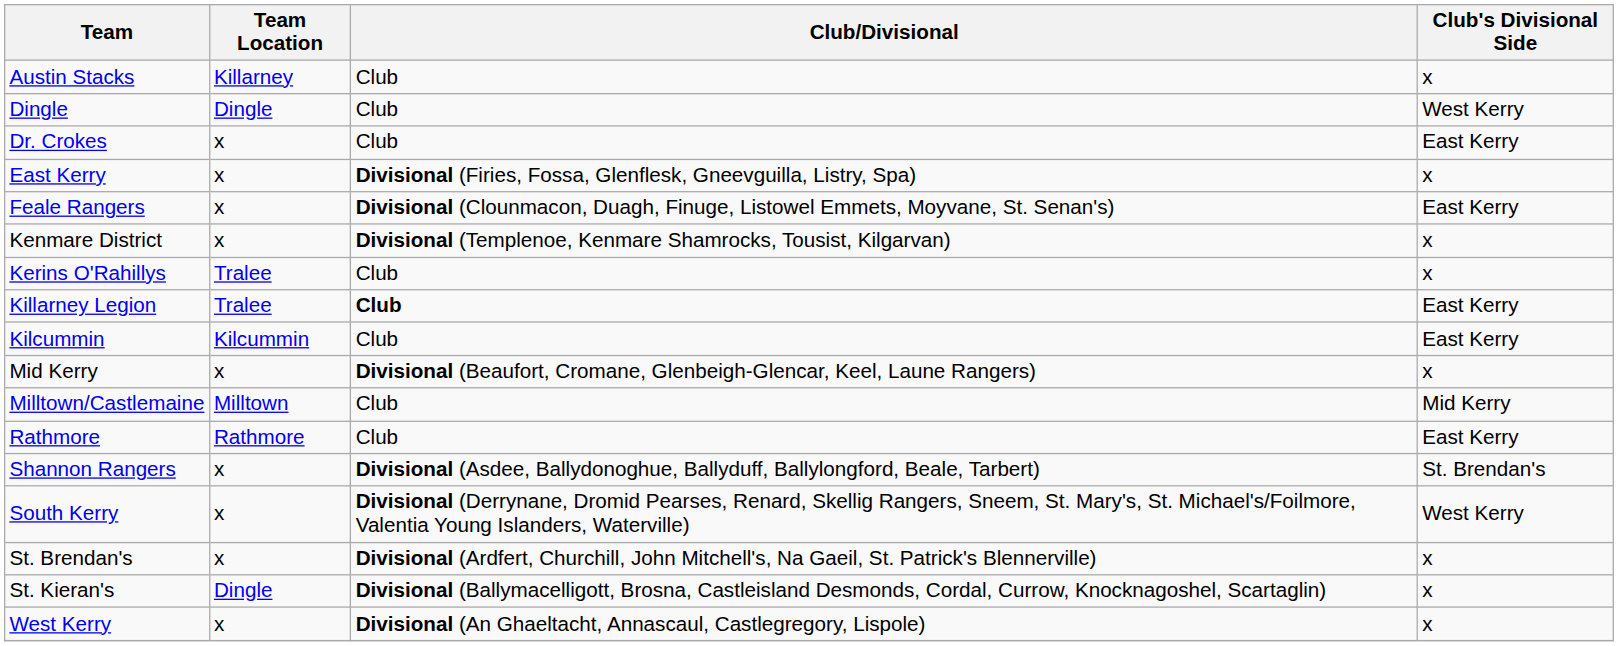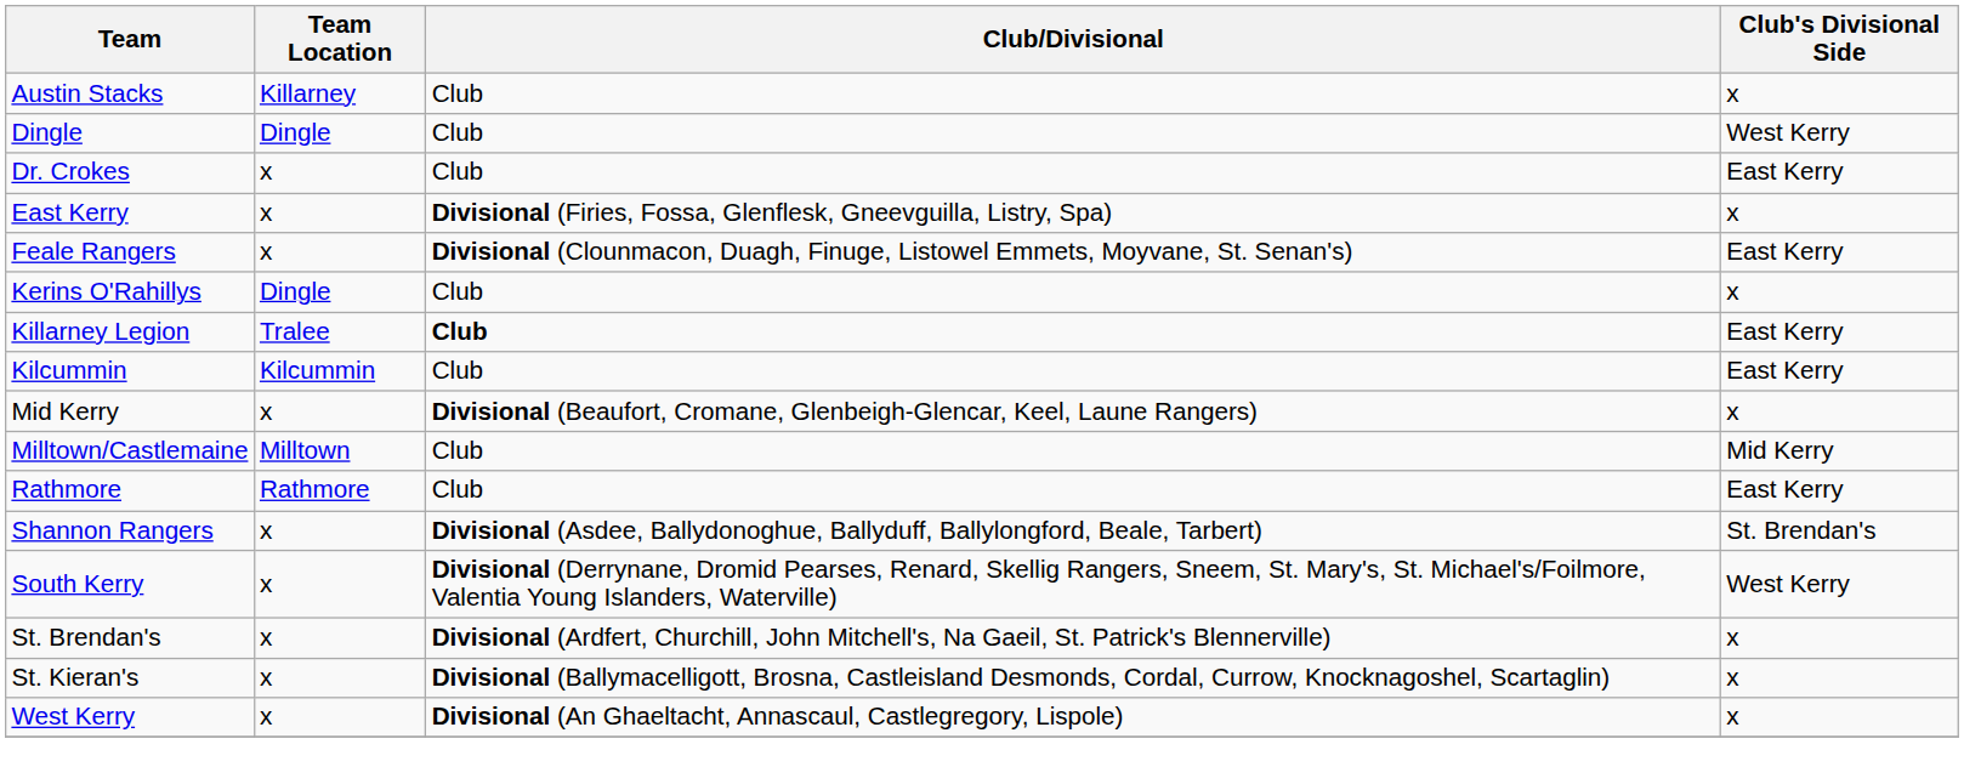- row: Kenmare District | x | Divisional (Templenoe, Kenmare Shamrocks, Tousist, Kilgarvan) | x
Kerins O'Rahillys | Team Location: Tralee -> Dingle
St. Kieran's | Team Location: Dingle -> x
